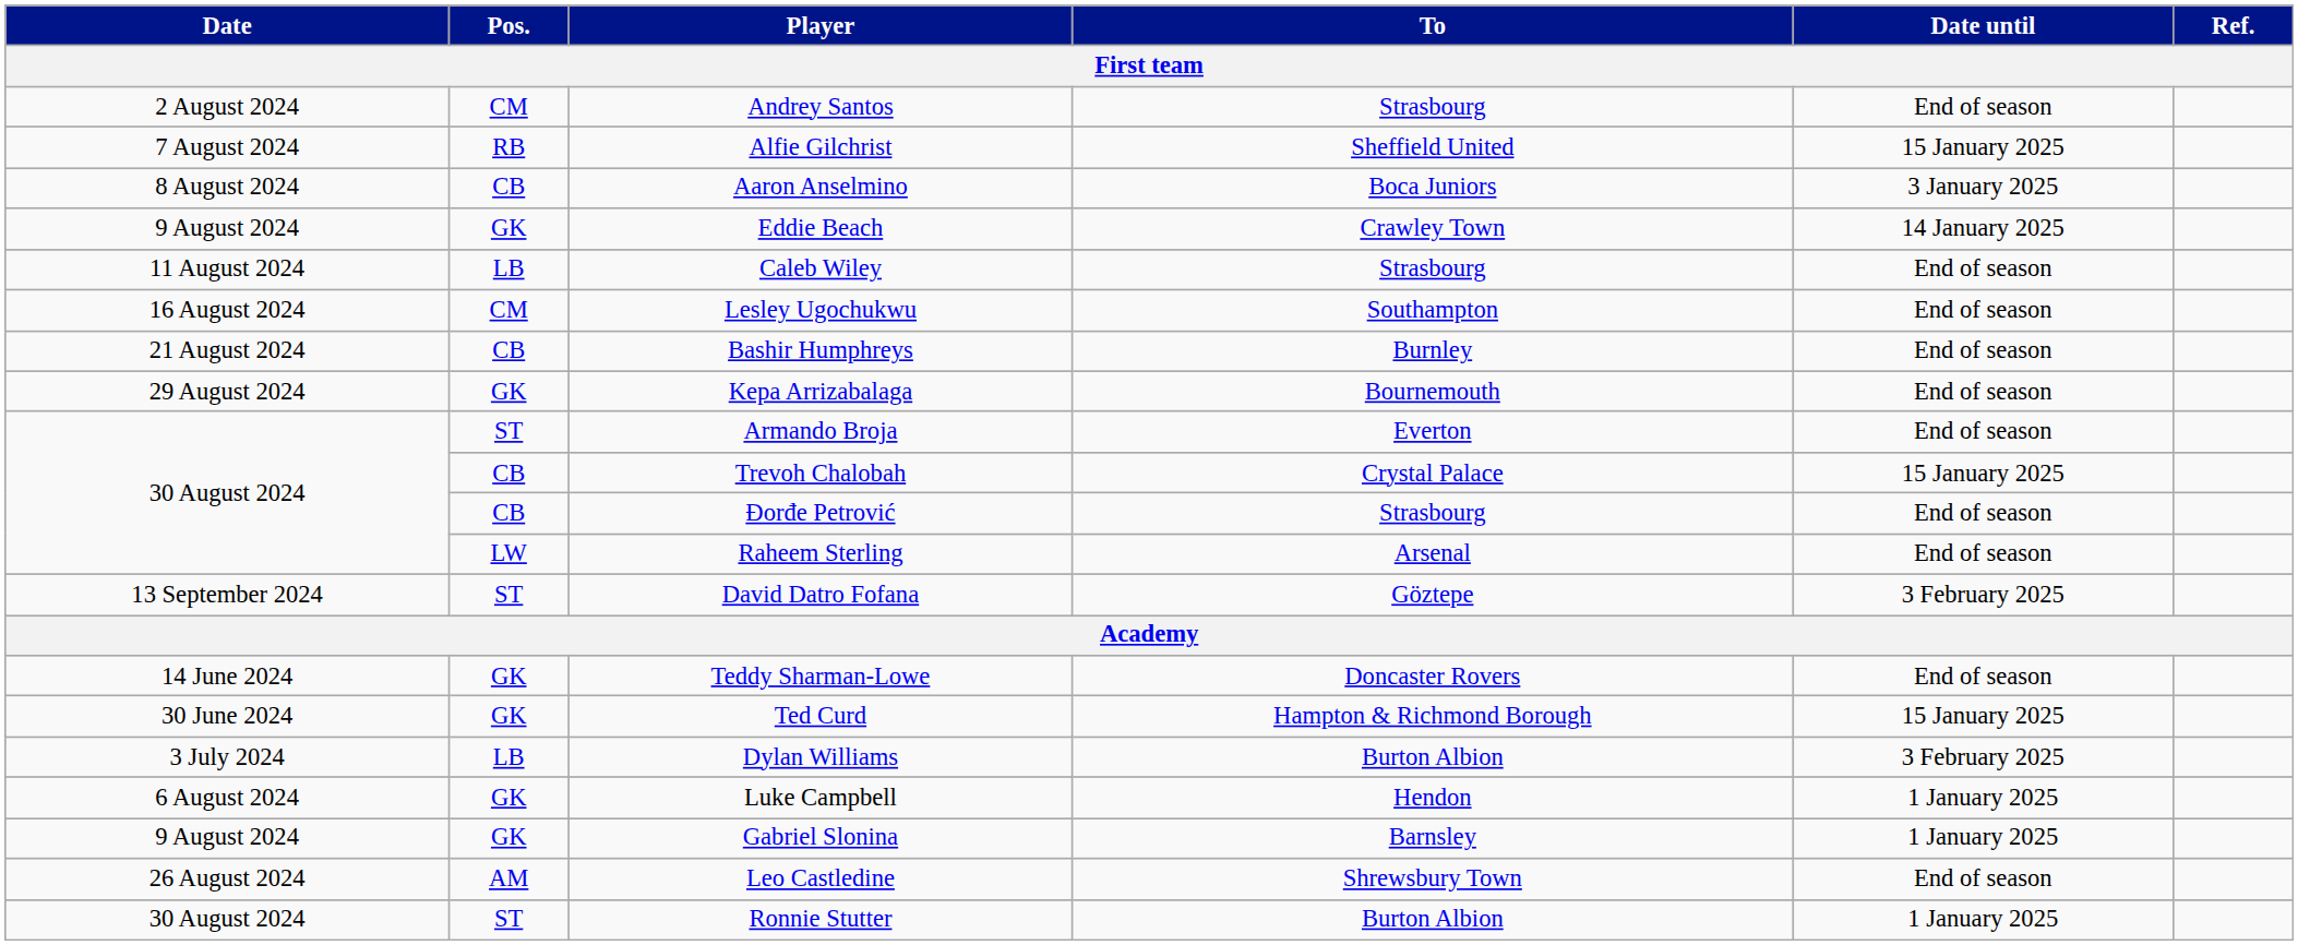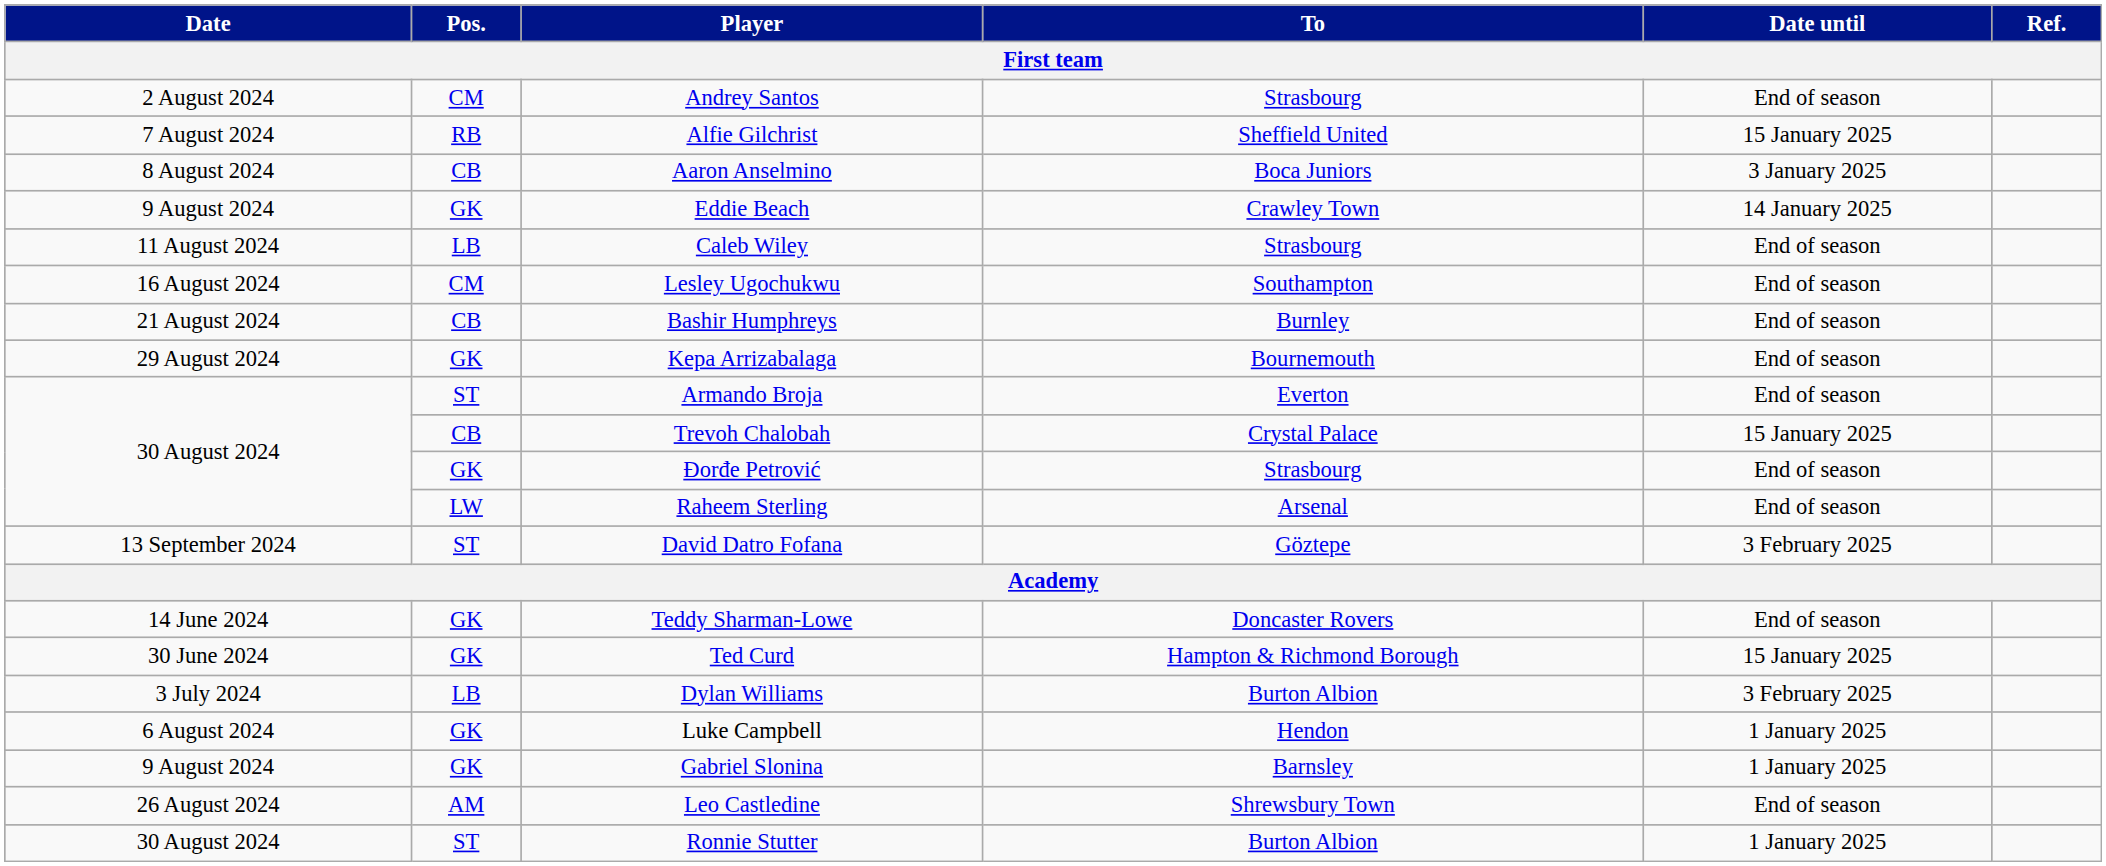Đorđe Petrović | Pos.: CB -> GK
